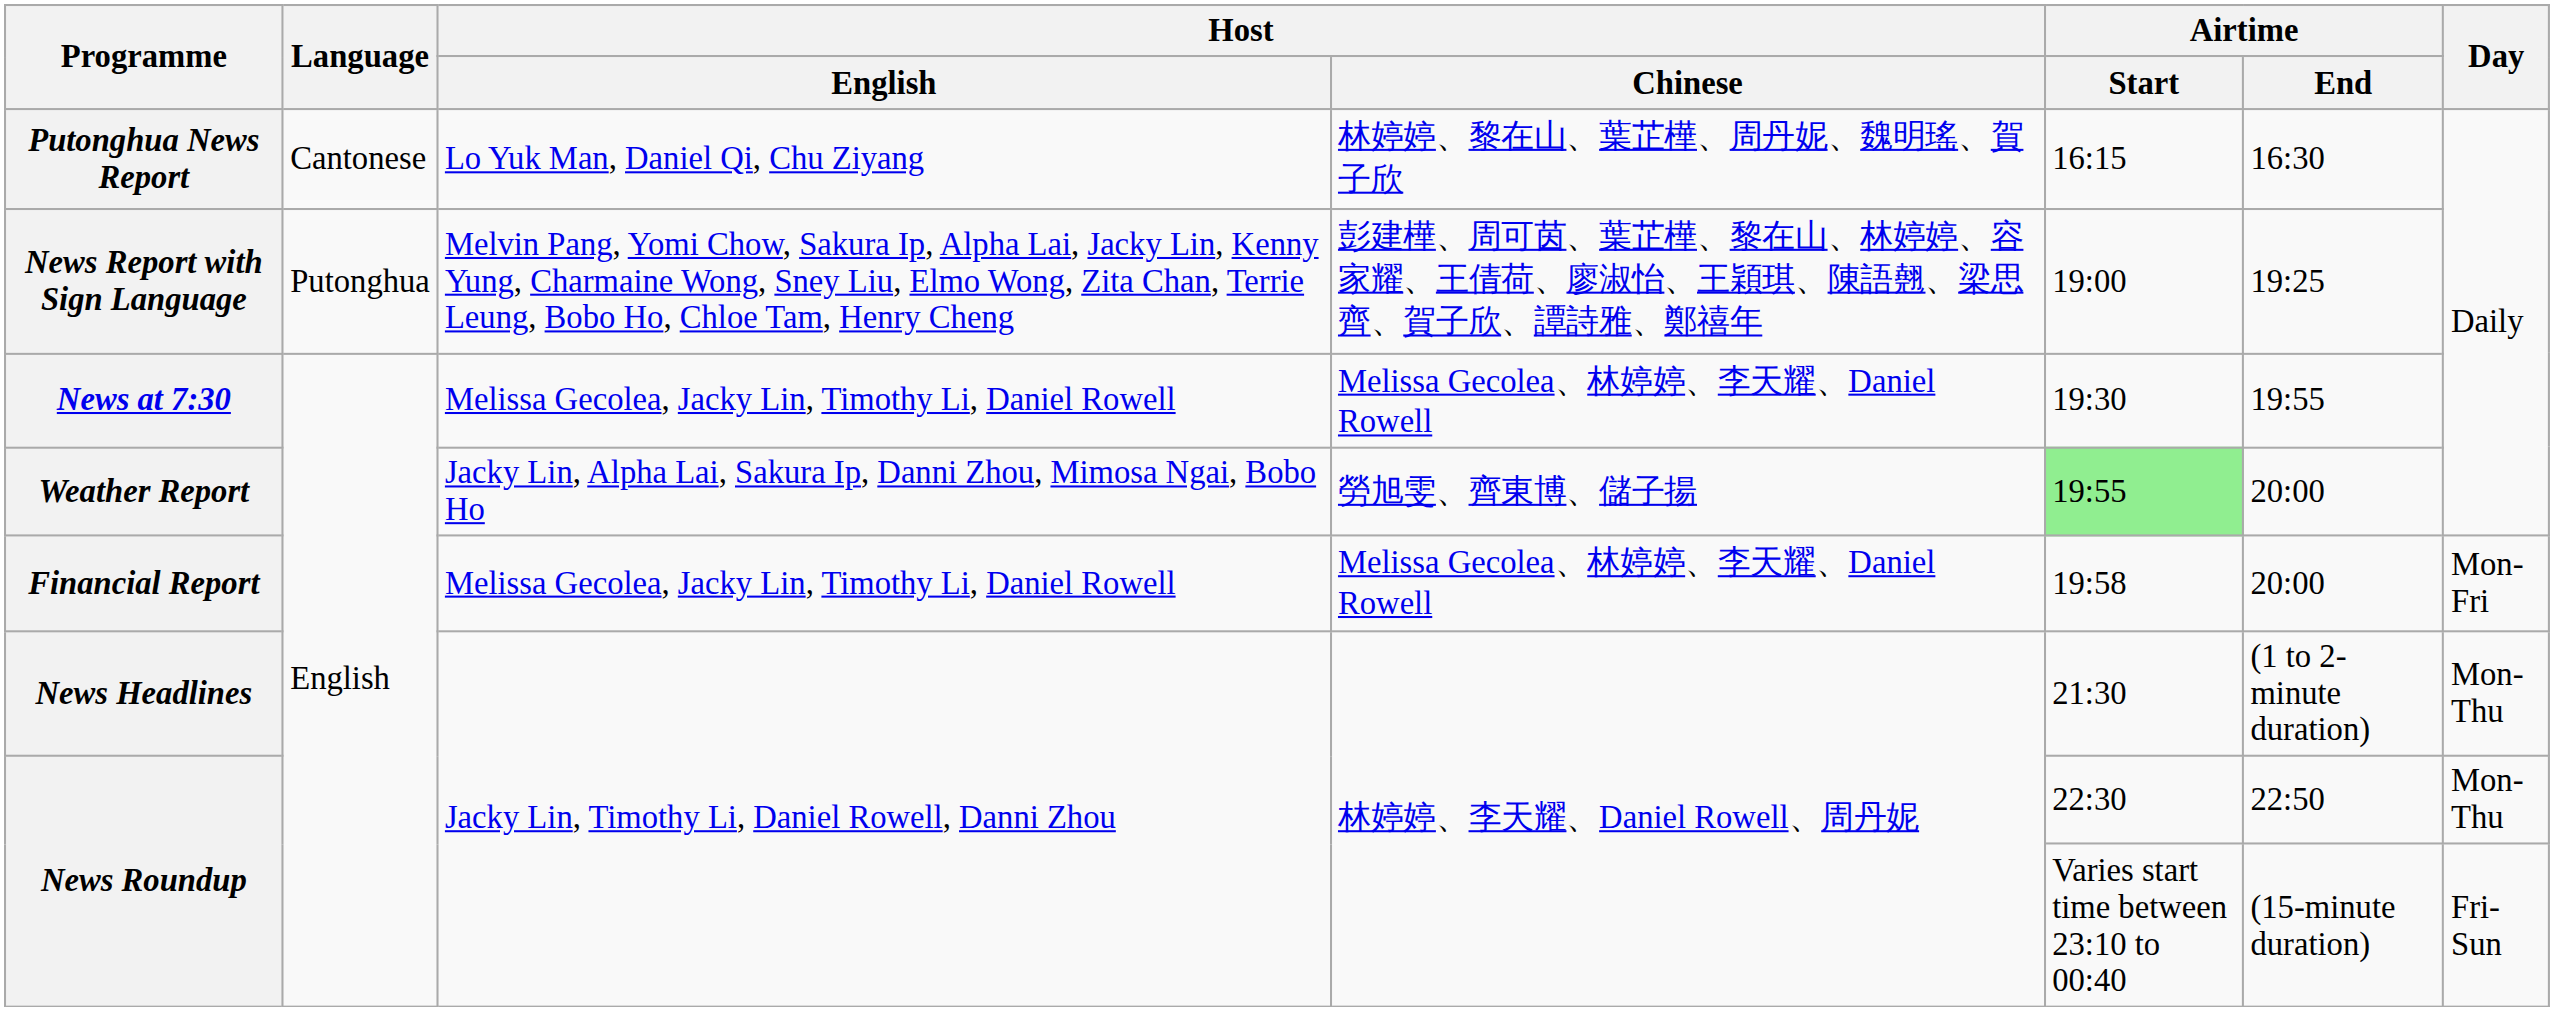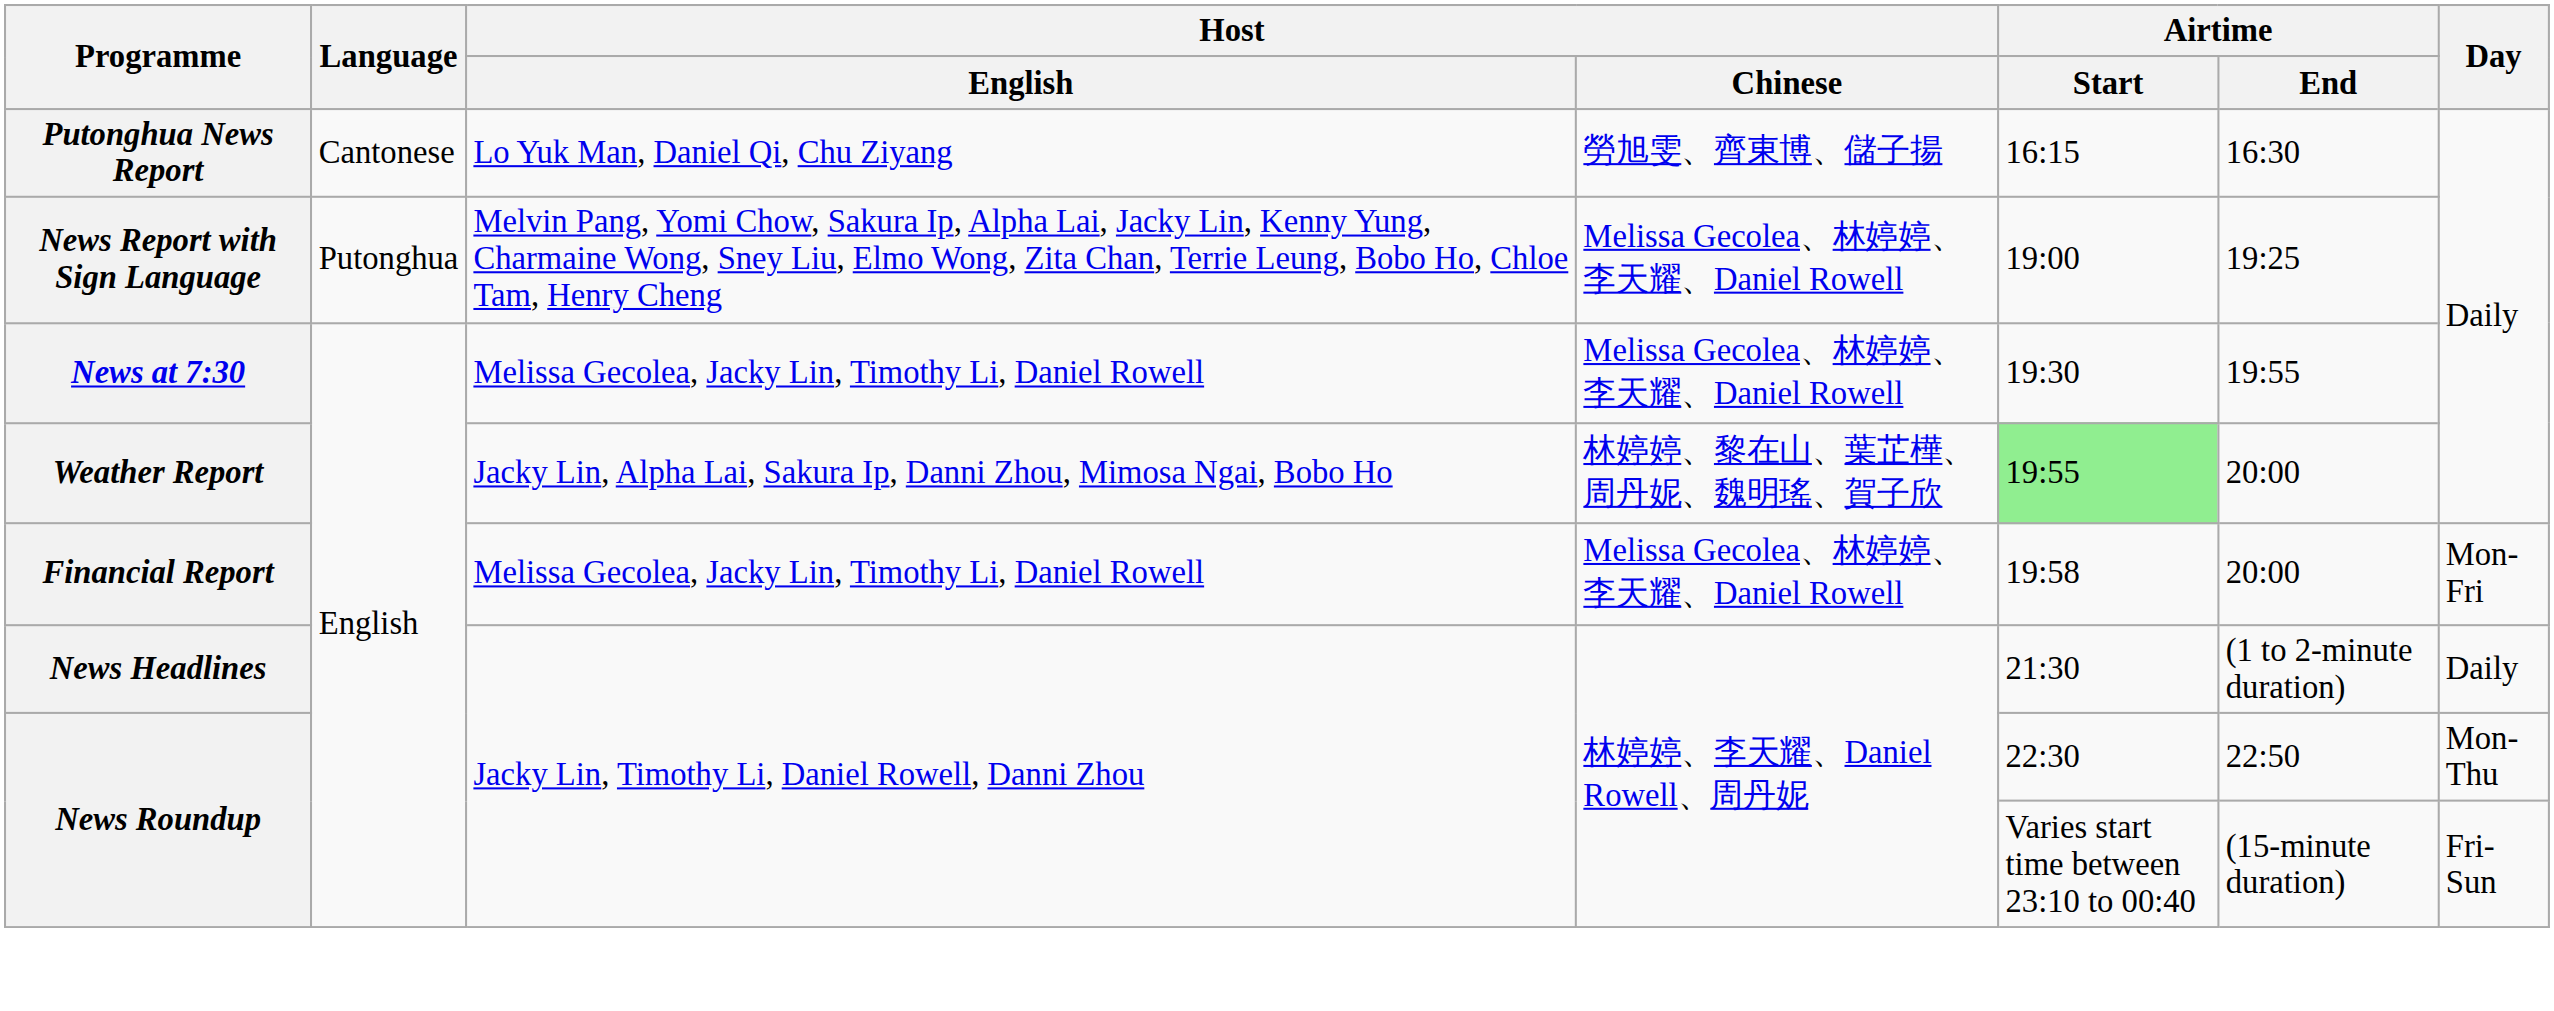Putonghua News Report | Host / Chinese: 林婷婷、黎在山、葉芷樺、周丹妮、魏明瑤、賀子欣 -> 勞旭雯、齊東博、儲子揚
News Report with Sign Language | Host / Chinese: 彭建樺、周可茵、葉芷樺、黎在山、林婷婷、容家耀、王倩荷、廖淑怡、王穎琪、陳語翹、梁思齊、賀子欣、譚詩雅、鄭禧年 -> Melissa Gecolea、林婷婷、李天耀、Daniel Rowell
Weather Report | Host / Chinese: 勞旭雯、齊東博、儲子揚 -> 林婷婷、黎在山、葉芷樺、周丹妮、魏明瑤、賀子欣
News Headlines | Day: Mon-Thu -> Daily
